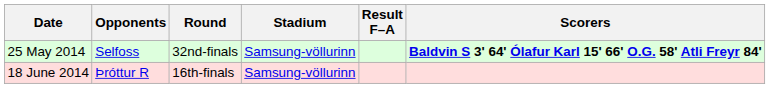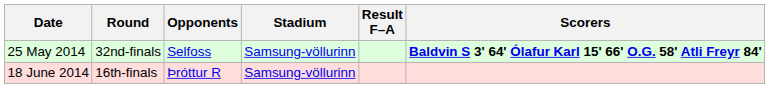columns swapped: Round <-> Opponents
